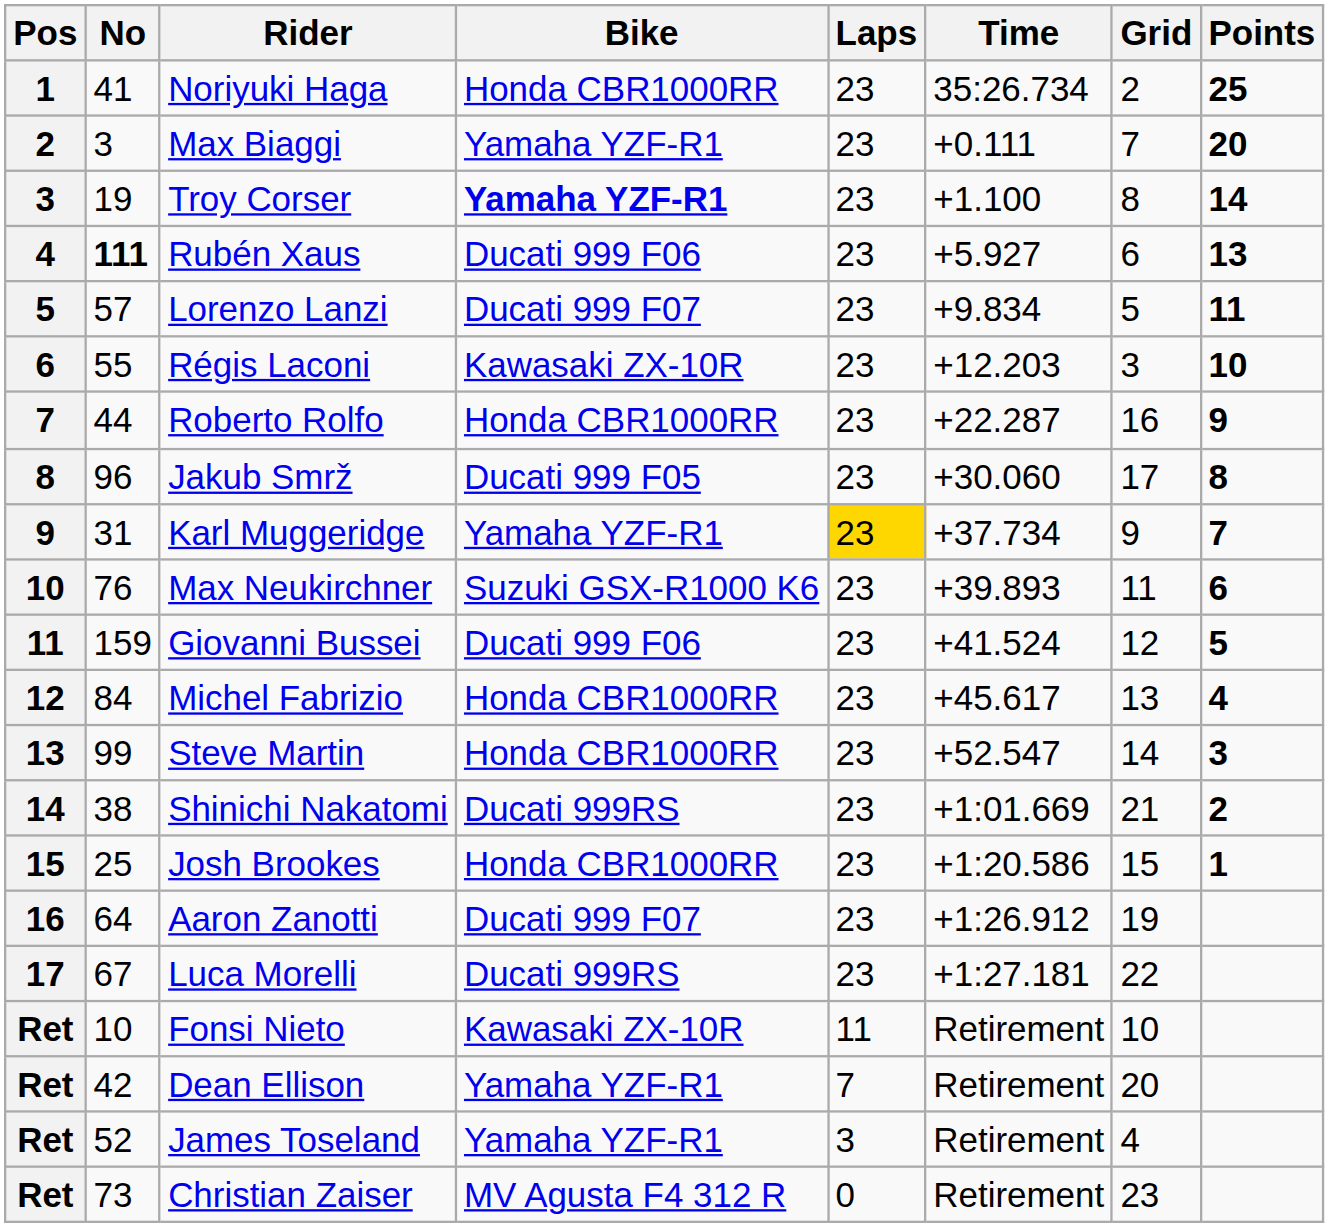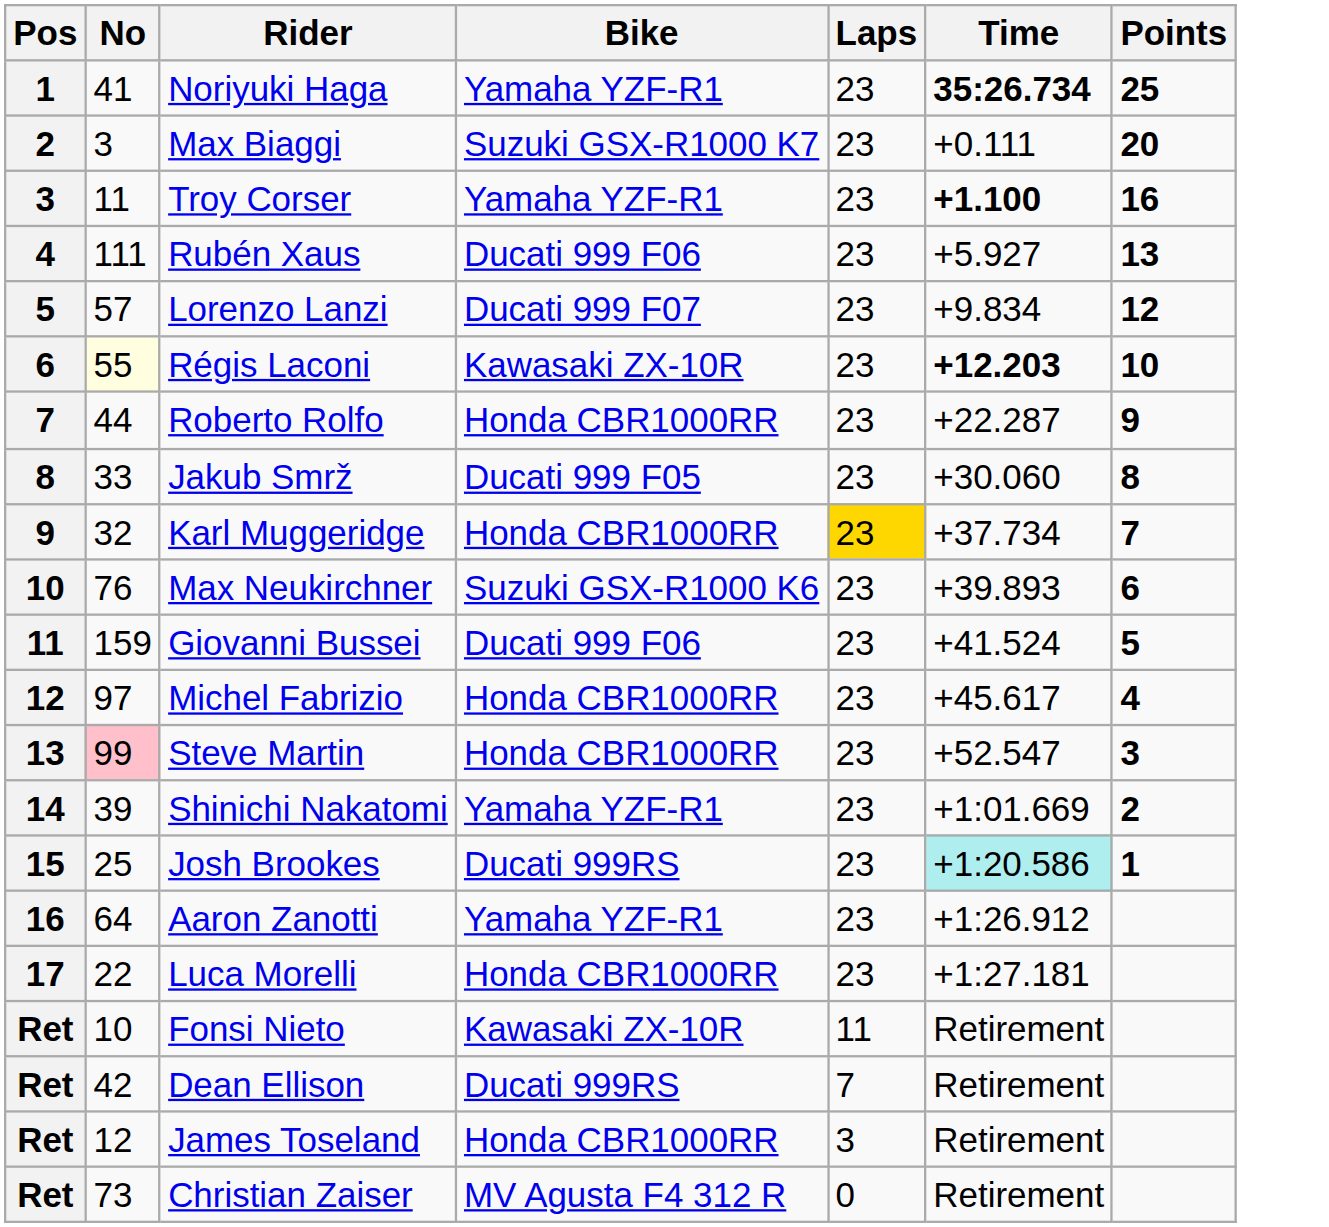- column: Grid | 2 | 7 | 8 | 6 | 5 | 3 | 16 | 17 | 9 | 11 | 12 | 13 | 14 | 21 | 15 | 19 | 22 | 10 | 20 | 4 | 23
Noriyuki Haga | Bike: Honda CBR1000RR -> Yamaha YZF-R1
Noriyuki Haga | Time: normal -> bold
Max Biaggi | Bike: Yamaha YZF-R1 -> Suzuki GSX-R1000 K7
Troy Corser | No: 19 -> 11
Troy Corser | Bike: bold -> normal
Troy Corser | Time: normal -> bold
Troy Corser | Points: 14 -> 16
Rubén Xaus | No: bold -> normal
Lorenzo Lanzi | Points: 11 -> 12
Régis Laconi | No: no background -> lightyellow background
Régis Laconi | Time: normal -> bold
Jakub Smrž | No: 96 -> 33
Karl Muggeridge | No: 31 -> 32
Karl Muggeridge | Bike: Yamaha YZF-R1 -> Honda CBR1000RR
Michel Fabrizio | No: 84 -> 97
Steve Martin | No: no background -> pink background
Shinichi Nakatomi | No: 38 -> 39
Shinichi Nakatomi | Bike: Ducati 999RS -> Yamaha YZF-R1
Josh Brookes | Bike: Honda CBR1000RR -> Ducati 999RS
Josh Brookes | Time: no background -> paleturquoise background
Aaron Zanotti | Bike: Ducati 999 F07 -> Yamaha YZF-R1
Luca Morelli | No: 67 -> 22
Luca Morelli | Bike: Ducati 999RS -> Honda CBR1000RR
Dean Ellison | Bike: Yamaha YZF-R1 -> Ducati 999RS
James Toseland | No: 52 -> 12
James Toseland | Bike: Yamaha YZF-R1 -> Honda CBR1000RR
